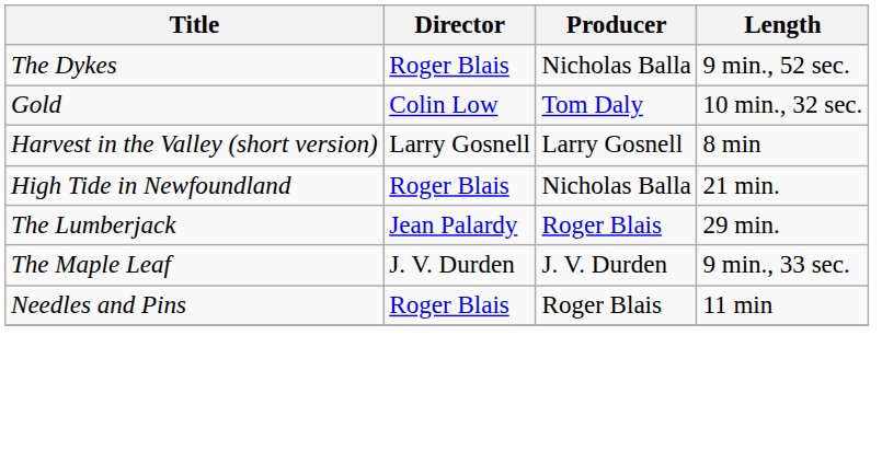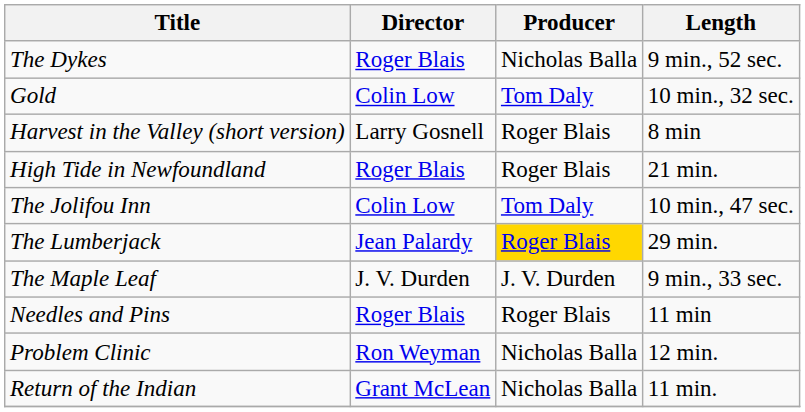Harvest in the Valley (short version) | Producer: Larry Gosnell -> Roger Blais
High Tide in Newfoundland | Producer: Nicholas Balla -> Roger Blais
+ row: The Jolifou Inn | Colin Low | Tom Daly | 10 min., 47 sec.
The Lumberjack | Producer: no background -> gold background
+ row: Problem Clinic | Ron Weyman | Nicholas Balla | 12 min.
+ row: Return of the Indian | Grant McLean | Nicholas Balla | 11 min.
